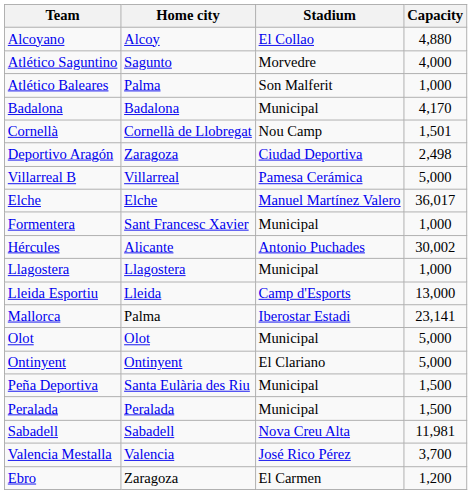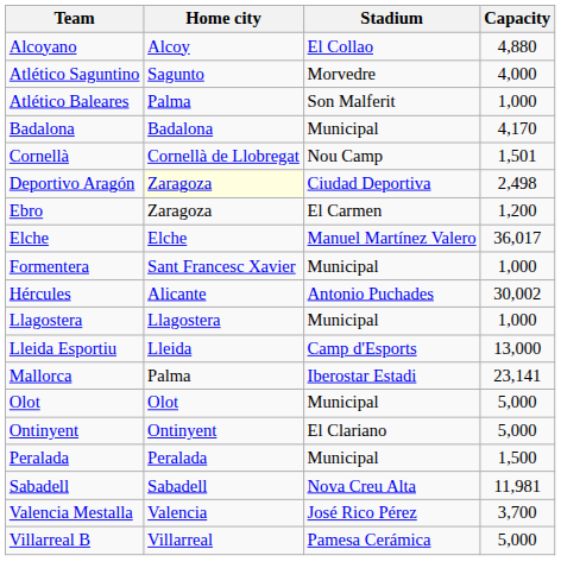Deportivo Aragón | Home city: no background -> lightyellow background
rows swapped: Ebro <-> Villarreal B
- row: Peña Deportiva | Santa Eulària des Riu | Municipal | 1,500
